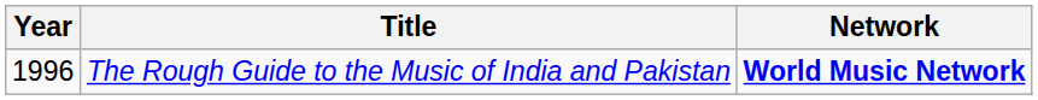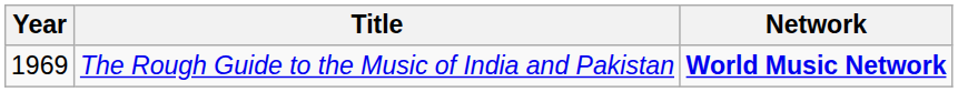The Rough Guide to the Music of India and Pakistan | Year: 1996 -> 1969
